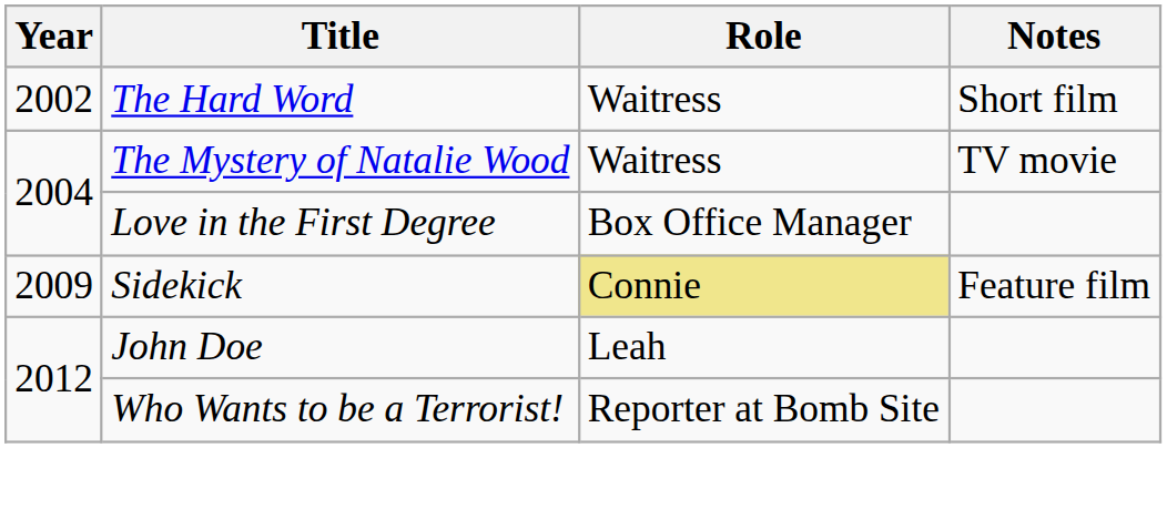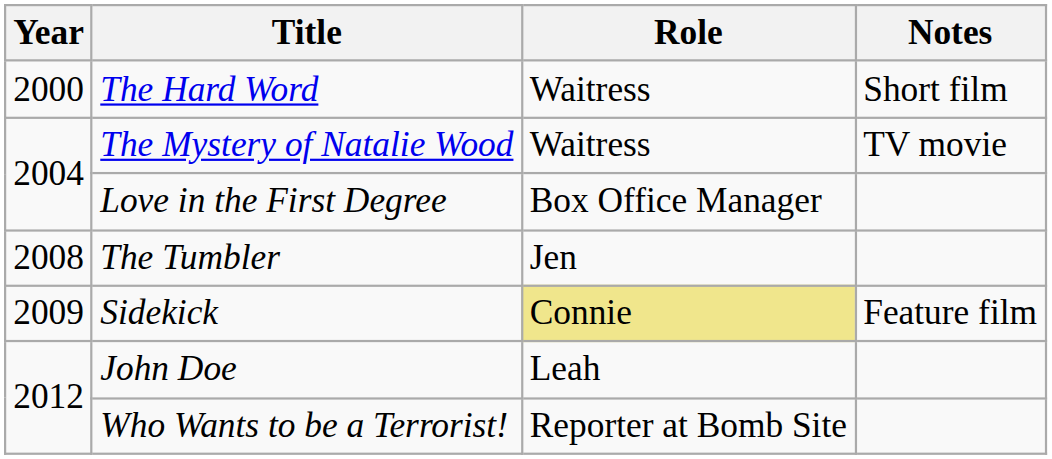The Hard Word | Year: 2002 -> 2000
+ row: 2008 | The Tumbler | Jen
